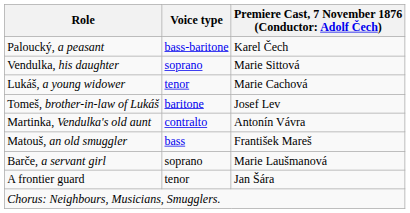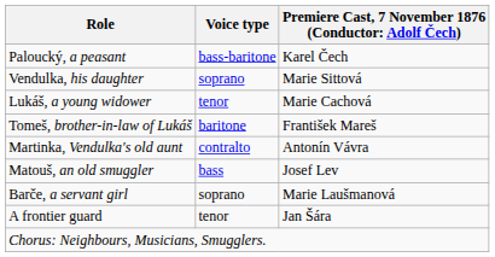Tomeš, brother-in-law of Lukáš | column 3: Josef Lev -> František Mareš
Matouš, an old smuggler | column 3: František Mareš -> Josef Lev
